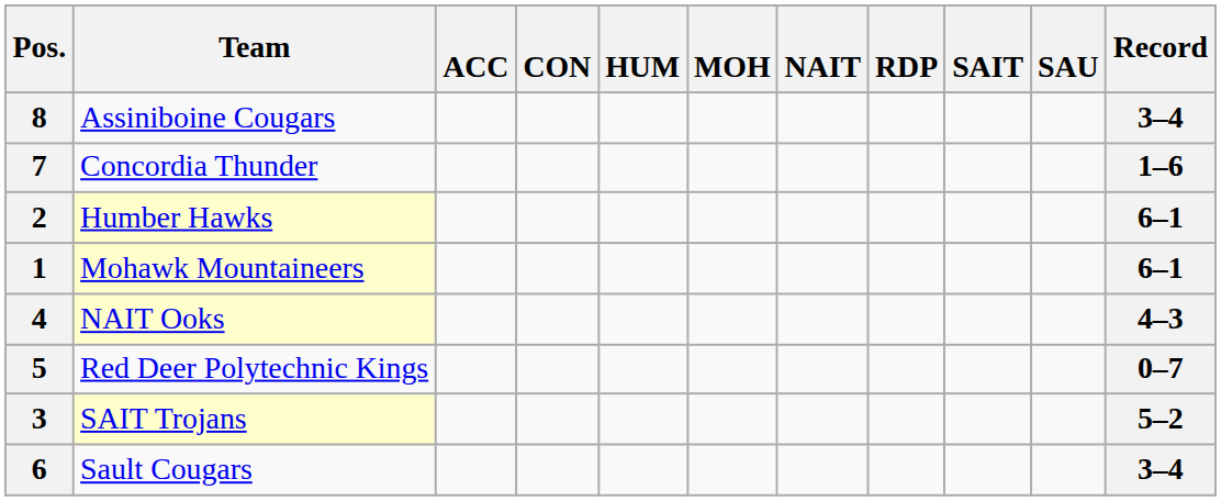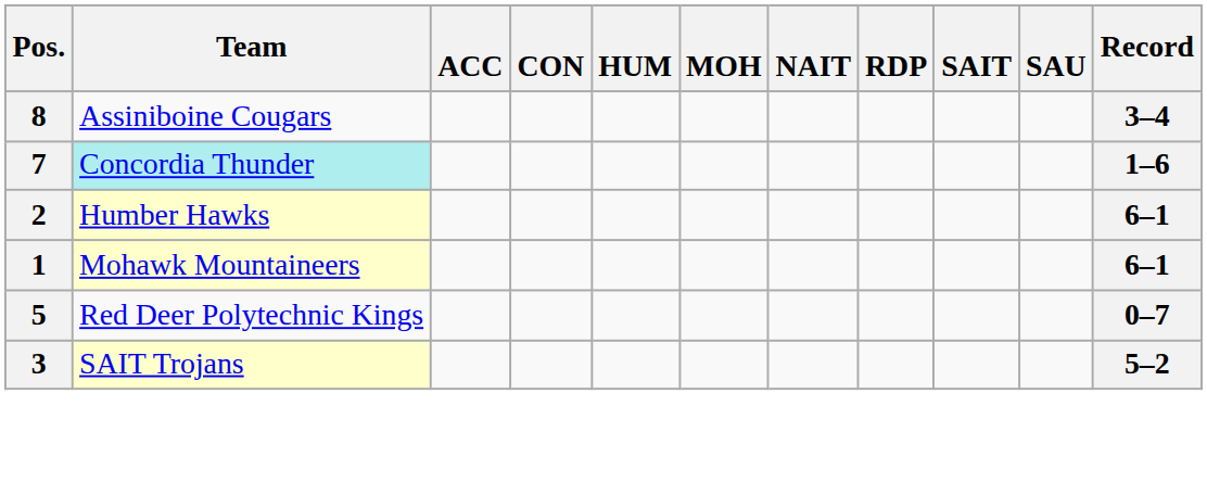7 | Team: no background -> paleturquoise background
- row: 4 | NAIT Ooks | 4–3
- row: 6 | Sault Cougars | 3–4
